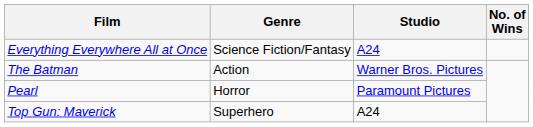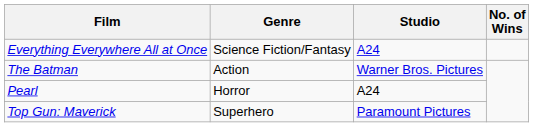Pearl | Studio: Paramount Pictures -> A24
Top Gun: Maverick | Studio: A24 -> Paramount Pictures
